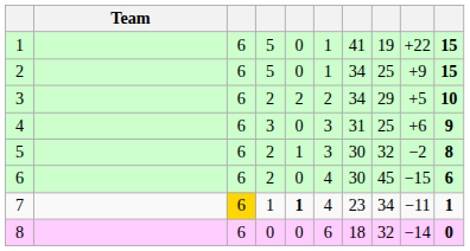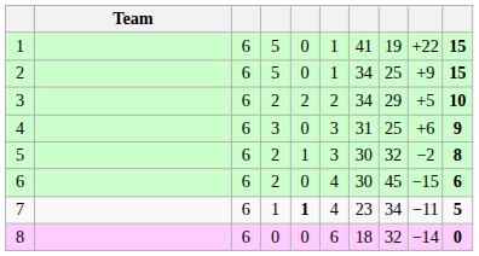7 | column 3: gold background -> no background
7 | column 10: 1 -> 5
